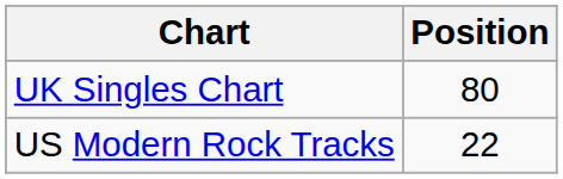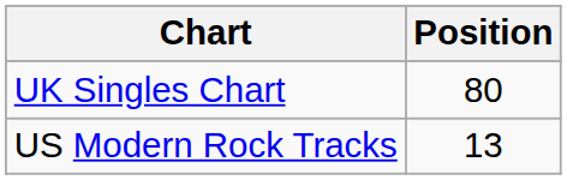US Modern Rock Tracks | Position: 22 -> 13
